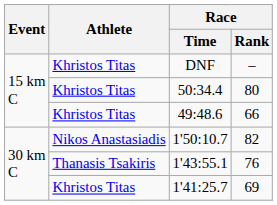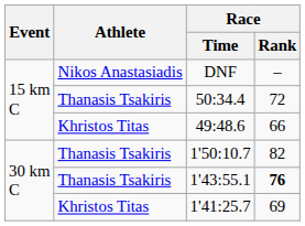DNF | Athlete: Khristos Titas -> Nikos Anastasiadis
50:34.4 | Athlete: Khristos Titas -> Thanasis Tsakiris
50:34.4 | Race / Rank: 80 -> 72
1'50:10.7 | Athlete: Nikos Anastasiadis -> Thanasis Tsakiris
1'43:55.1 | Race / Rank: normal -> bold
